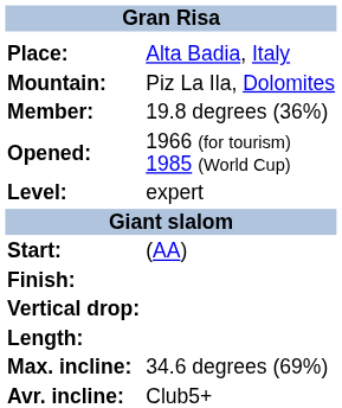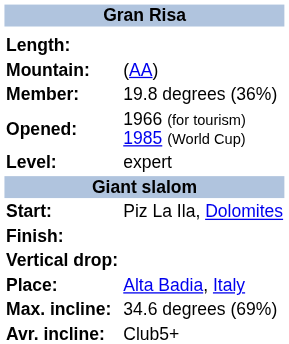rows swapped: Place: <-> Length:
Mountain: | column 2: Piz La Ila, Dolomites -> (AA)
Start: | column 2: (AA) -> Piz La Ila, Dolomites
